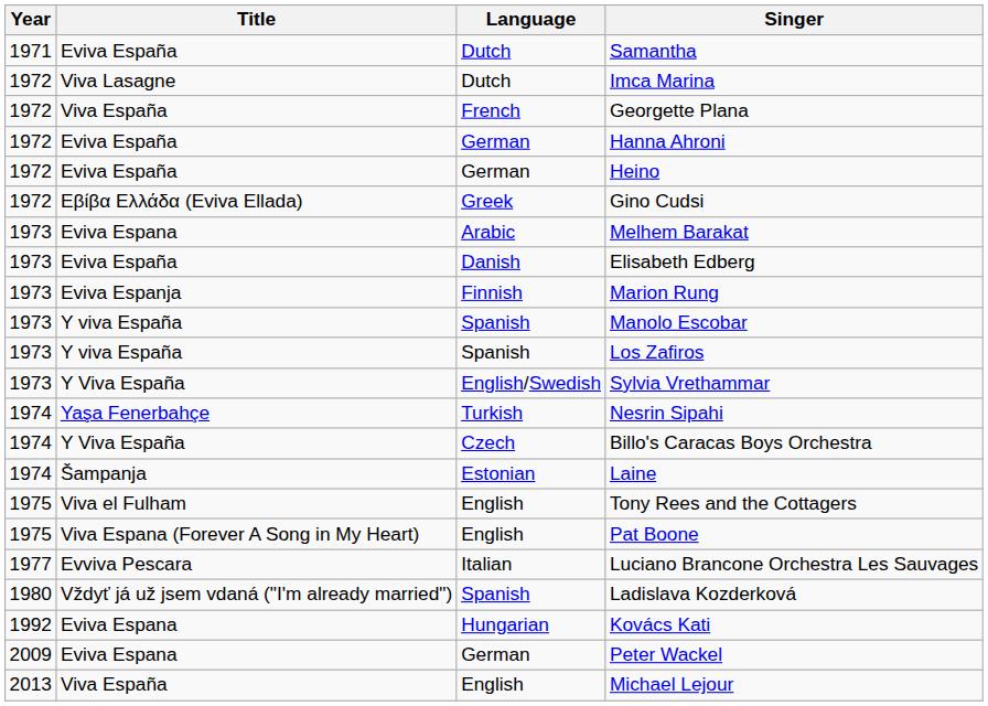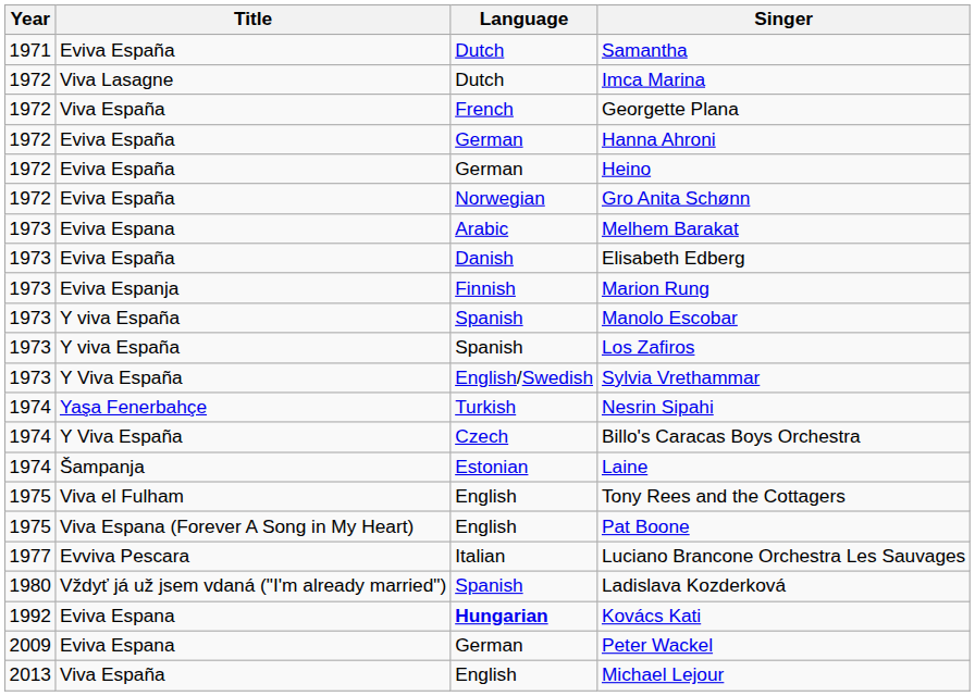- row: 1972 | Εβίβα Ελλάδα (Eviva Ellada) | Greek | Gino Cudsi
+ row: 1972 | Eviva España | Norwegian | Gro Anita Schønn
Kovács Kati | Language: normal -> bold
